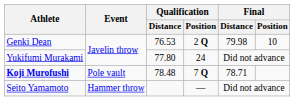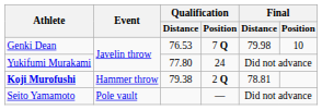Genki Dean | Qualification / Position: 2 Q -> 7 Q
Koji Murofushi | Event: Pole vault -> Hammer throw
Koji Murofushi | Qualification / Distance: 78.48 -> 79.38
Koji Murofushi | Qualification / Position: 7 Q -> 2 Q
Koji Murofushi | Final / Distance: 78.71 -> 78.81
Seito Yamamoto | Event: Hammer throw -> Pole vault
